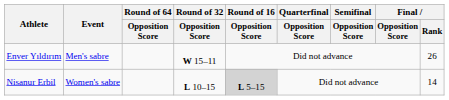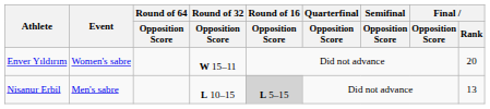Enver Yıldırım | Event: Men's sabre -> Women's sabre
Enver Yıldırım | Final / Rank: 26 -> 20
Nisanur Erbil | Event: Women's sabre -> Men's sabre
Nisanur Erbil | Final / Rank: 14 -> 13
